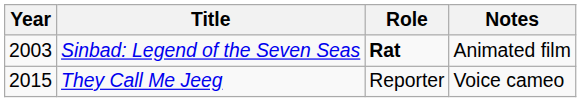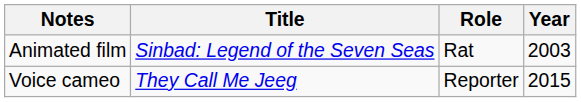columns swapped: Year <-> Notes
Sinbad: Legend of the Seven Seas | Role: bold -> normal
